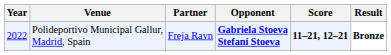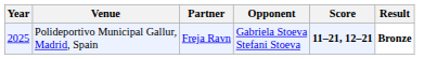Polideportivo Municipal Gallur, Madrid, Spain | Year: 2022 -> 2025
Polideportivo Municipal Gallur, Madrid, Spain | Opponent: bold -> normal
